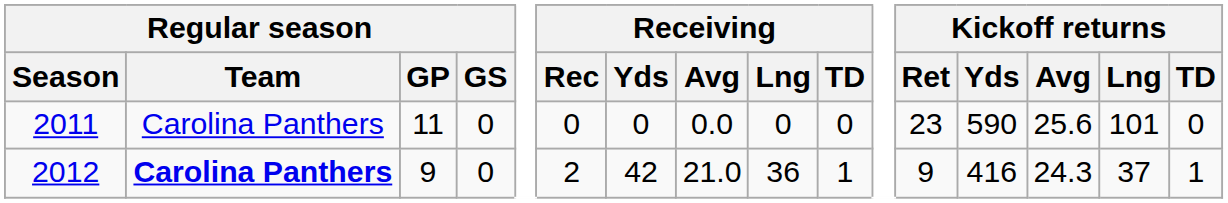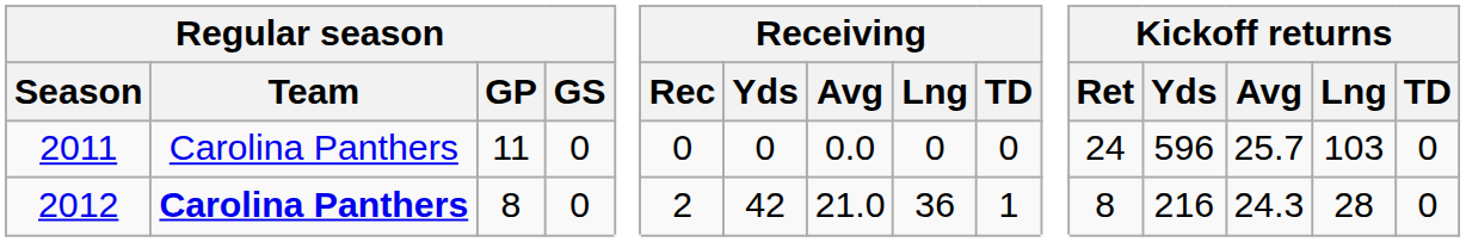2011 | Kickoff returns / Ret: 23 -> 24
2011 | Kickoff returns / Yds: 590 -> 596
2011 | Kickoff returns / Avg: 25.6 -> 25.7
2011 | Kickoff returns / Lng: 101 -> 103
2012 | Regular season / GP: 9 -> 8
2012 | Kickoff returns / Ret: 9 -> 8
2012 | Kickoff returns / Yds: 416 -> 216
2012 | Kickoff returns / Lng: 37 -> 28
2012 | Kickoff returns / TD: 1 -> 0
